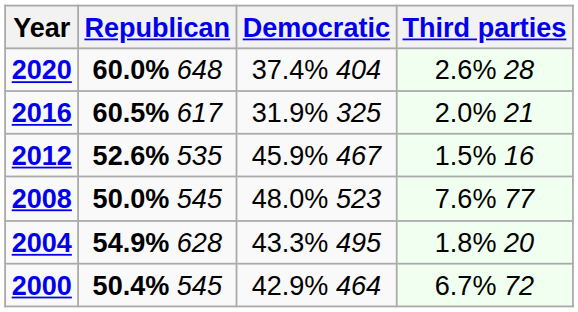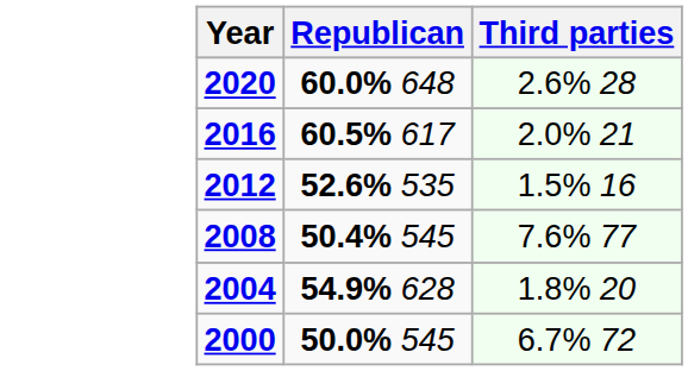- column: Democratic | 37.4% 404 | 31.9% 325 | 45.9% 467 | 48.0% 523 | 43.3% 495 | 42.9% 464
2008 | Republican: 50.0% 545 -> 50.4% 545
2000 | Republican: 50.4% 545 -> 50.0% 545
